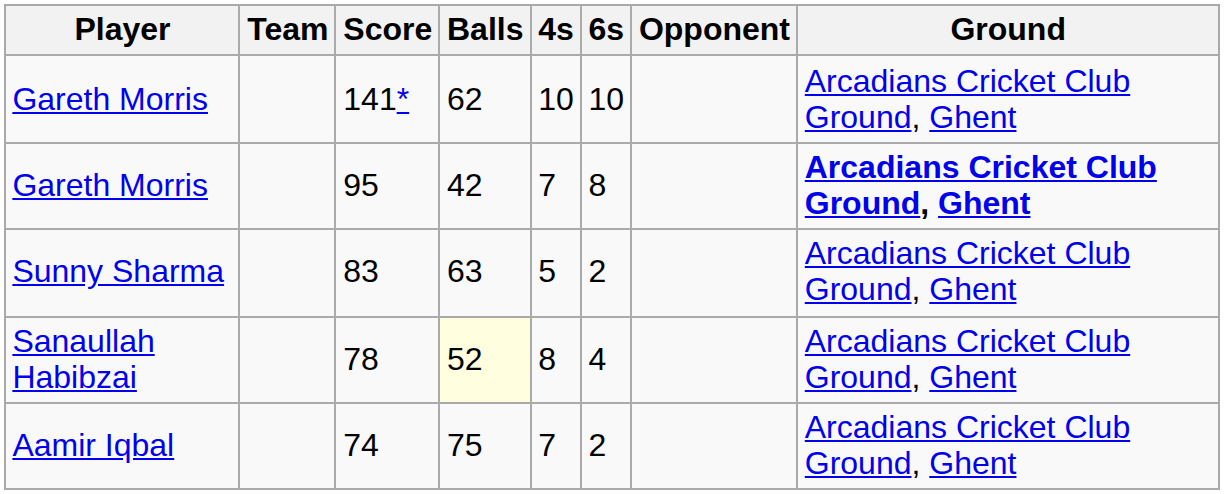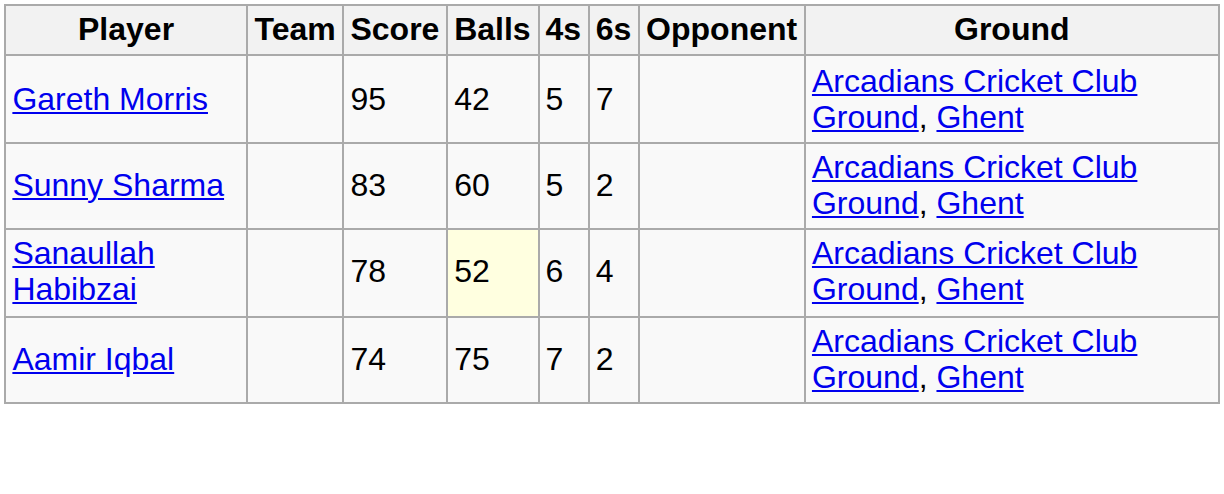- row: Gareth Morris | 141* | 62 | 10 | 10 | Arcadians Cricket Club Ground, Ghent
95 | 4s: 7 -> 5
95 | 6s: 8 -> 7
95 | Ground: bold -> normal
83 | Balls: 63 -> 60
78 | 4s: 8 -> 6
